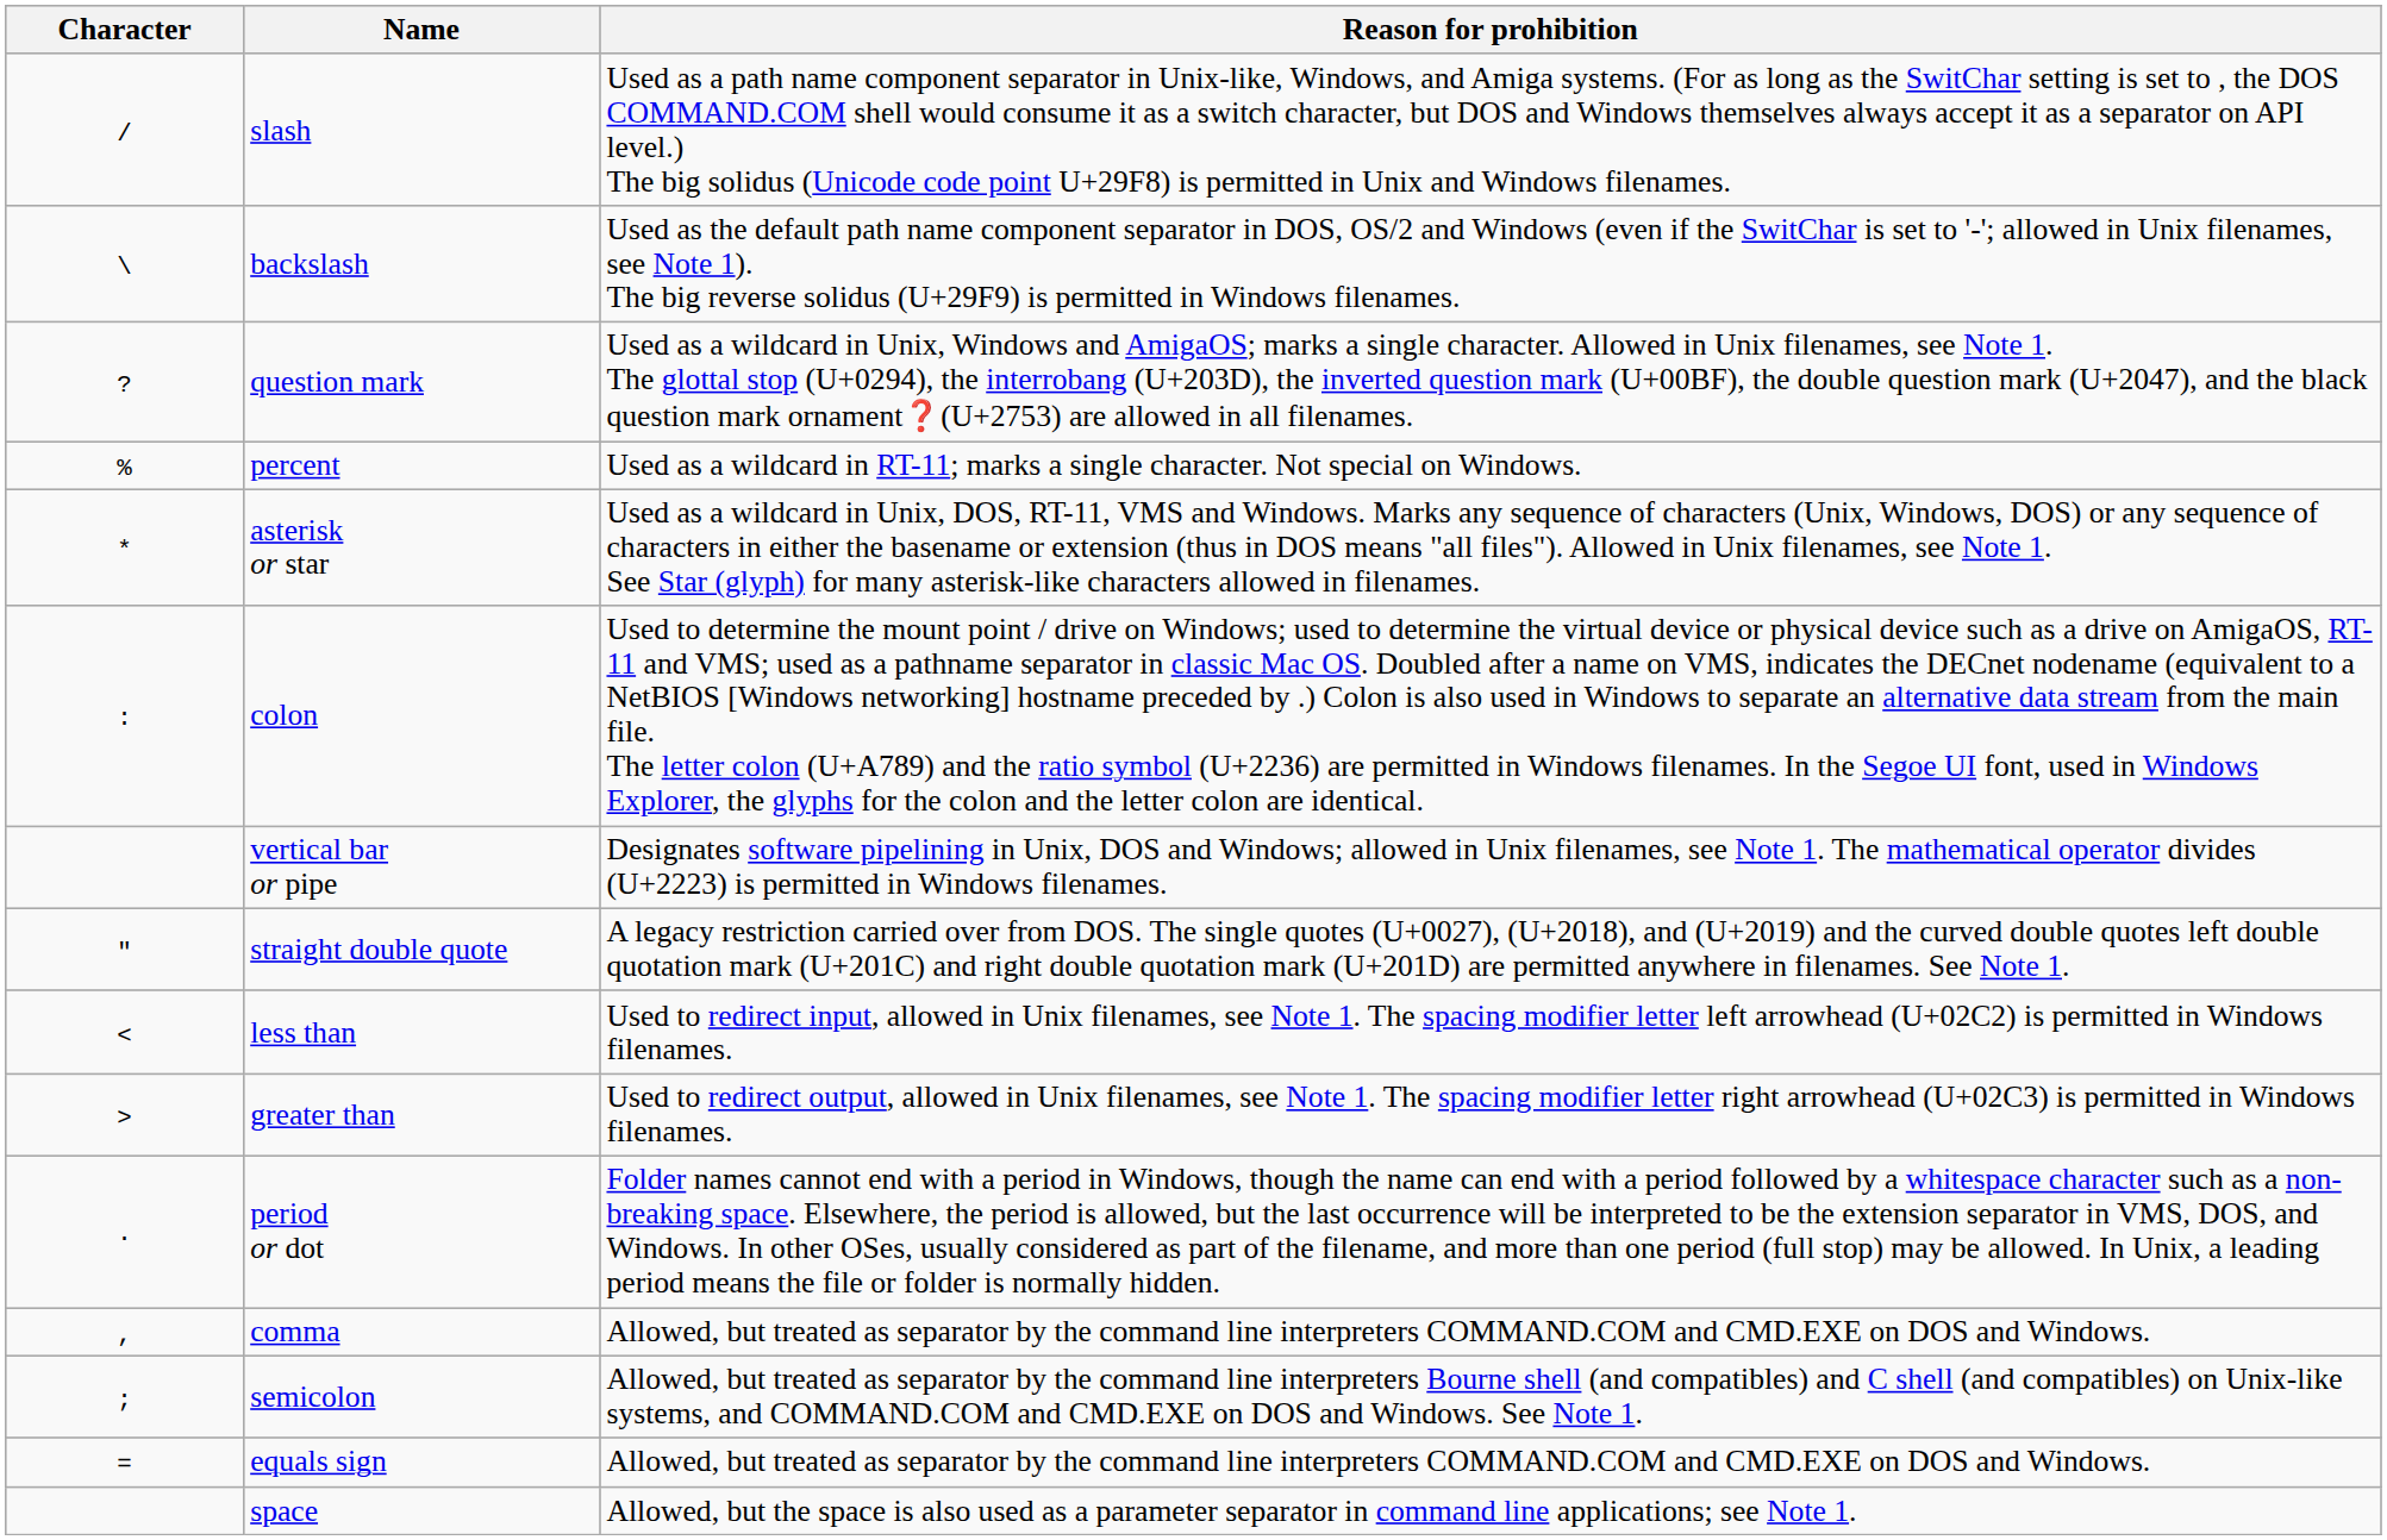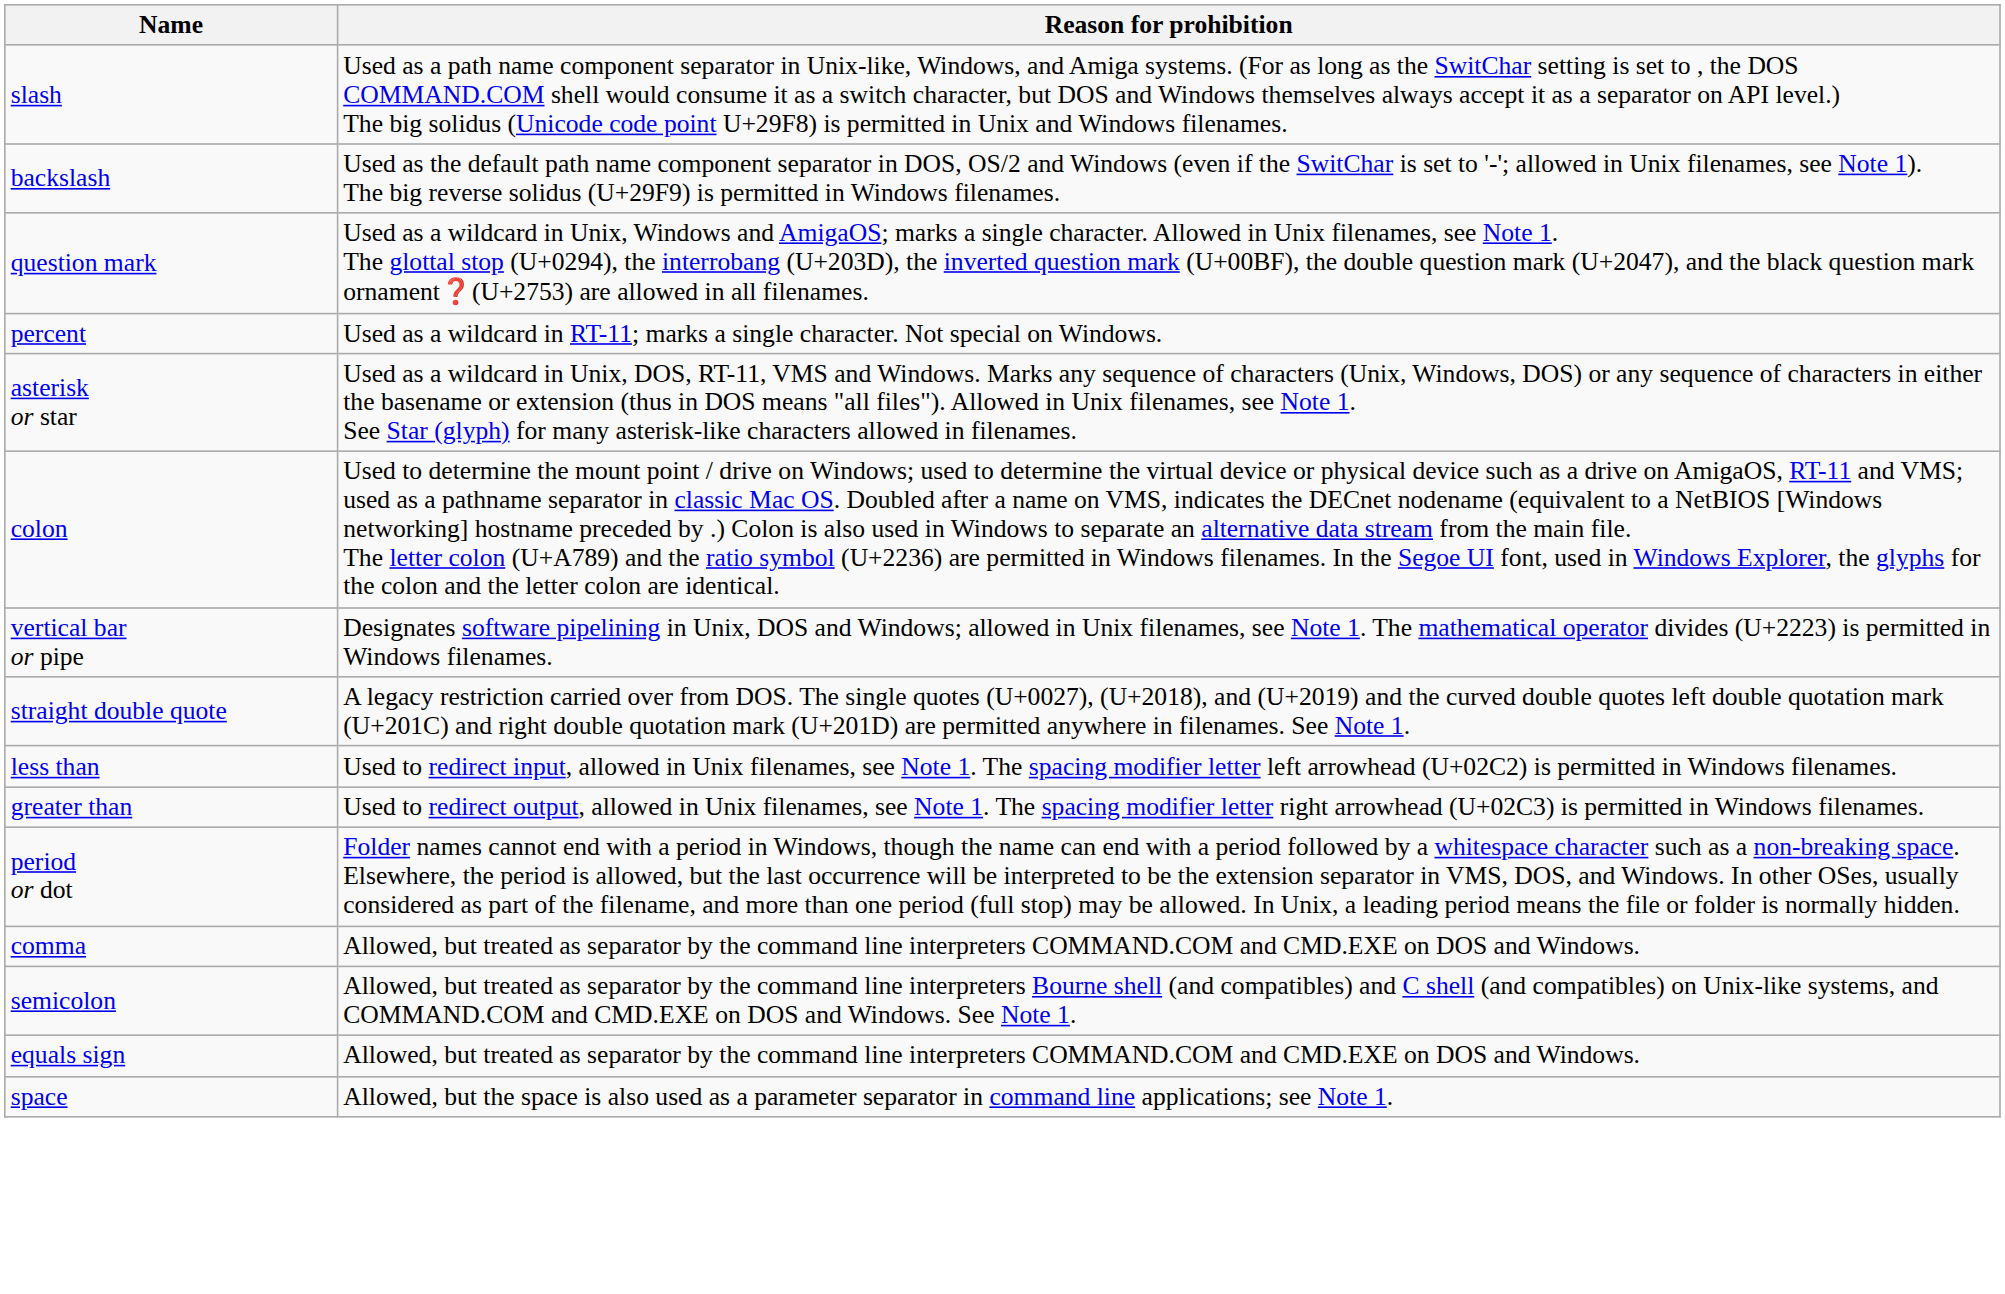- column: Character | / | \ | ? | % | * | : | " | < | > | . | , | ; | =
